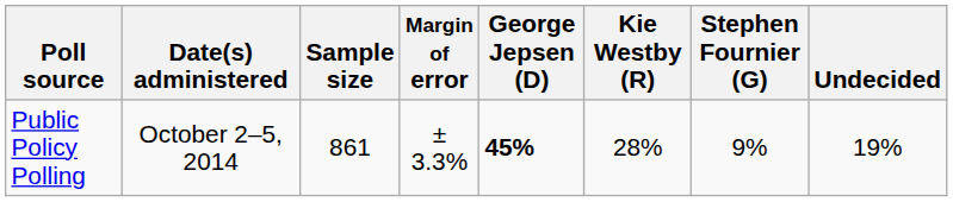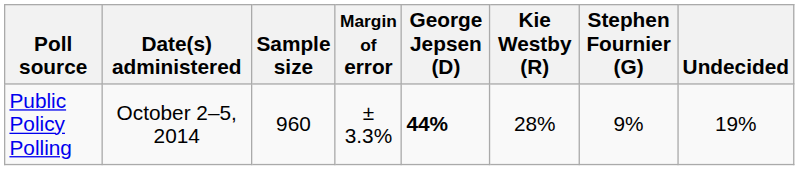Public Policy Polling | Sample size: 861 -> 960
Public Policy Polling | George Jepsen (D): 45% -> 44%
